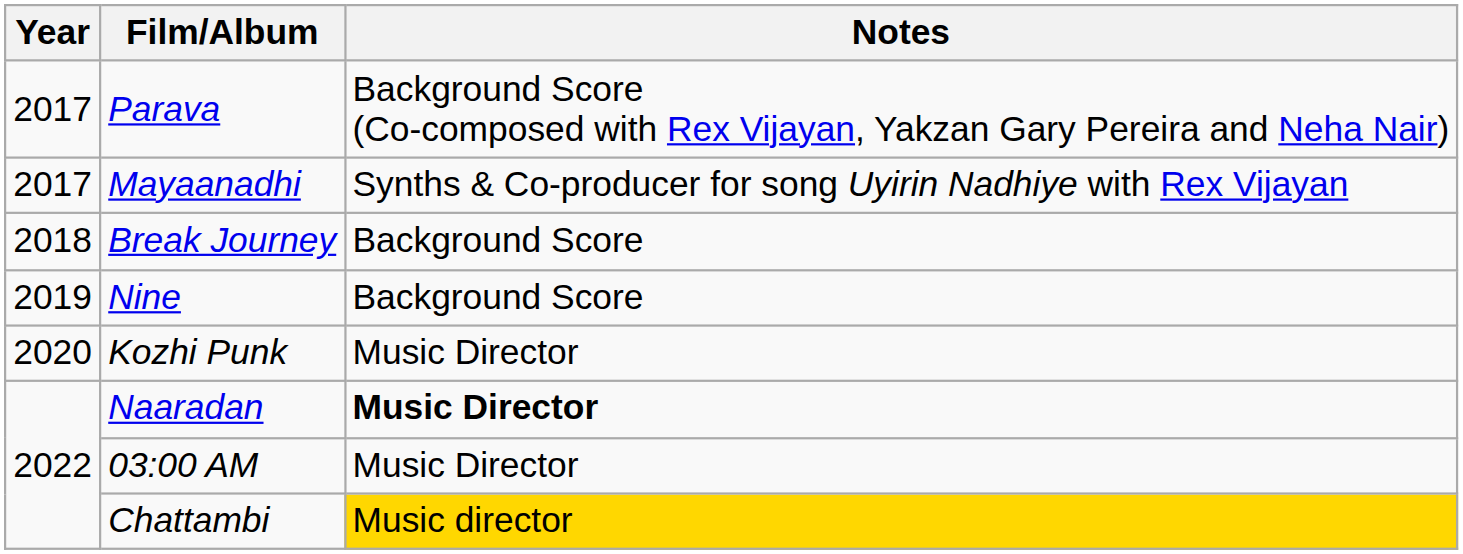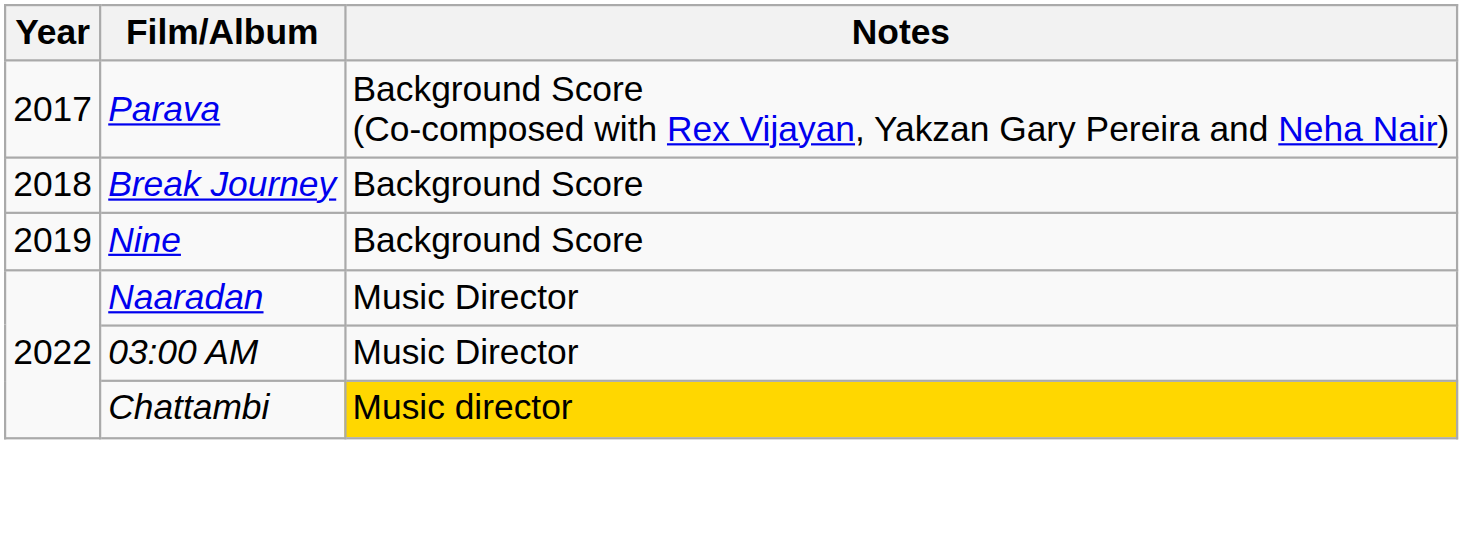- row: 2017 | Mayaanadhi | Synths & Co-producer for song Uyirin Nadhiye with Rex Vijayan
- row: 2020 | Kozhi Punk | Music Director
Naaradan | Notes: bold -> normal
